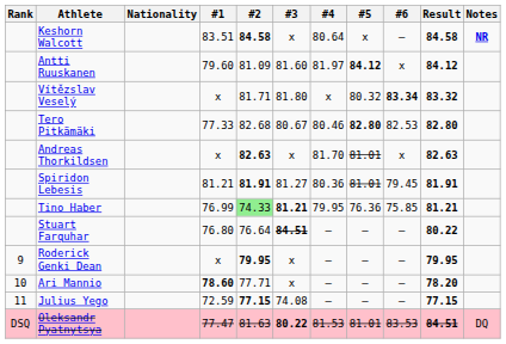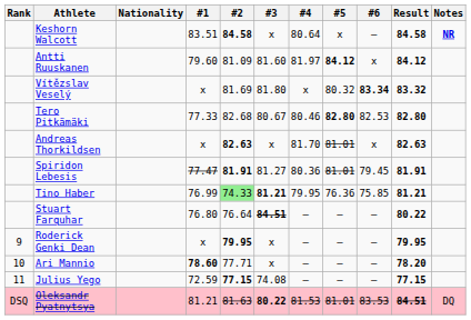Vítězslav Veselý | #2: 81.71 -> 81.69
Spiridon Lebesis | #1: 81.21 -> 77.47
Oleksandr Pyatnytsya | #1: 77.47 -> 81.21
